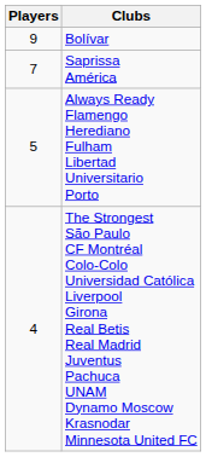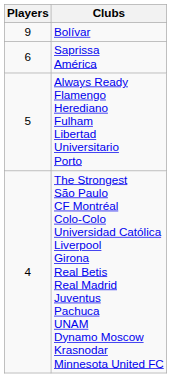Saprissa América | Players: 7 -> 6
